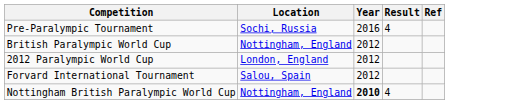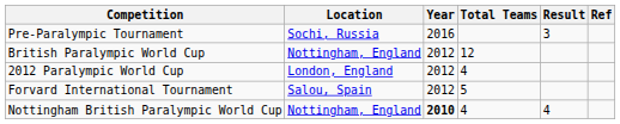+ column: Total Teams | 12 | 4 | 5 | 4
Pre-Paralympic Tournament | Result: 4 -> 3
